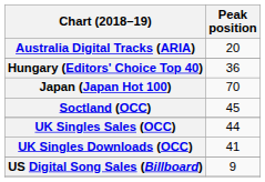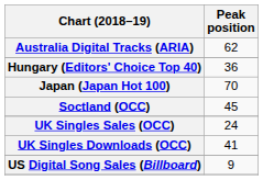Australia Digital Tracks (ARIA) | Peak position: 20 -> 62
UK Singles Sales (OCC) | Peak position: 44 -> 24
